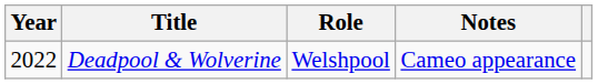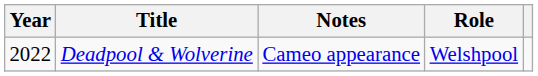columns swapped: Role <-> Notes
